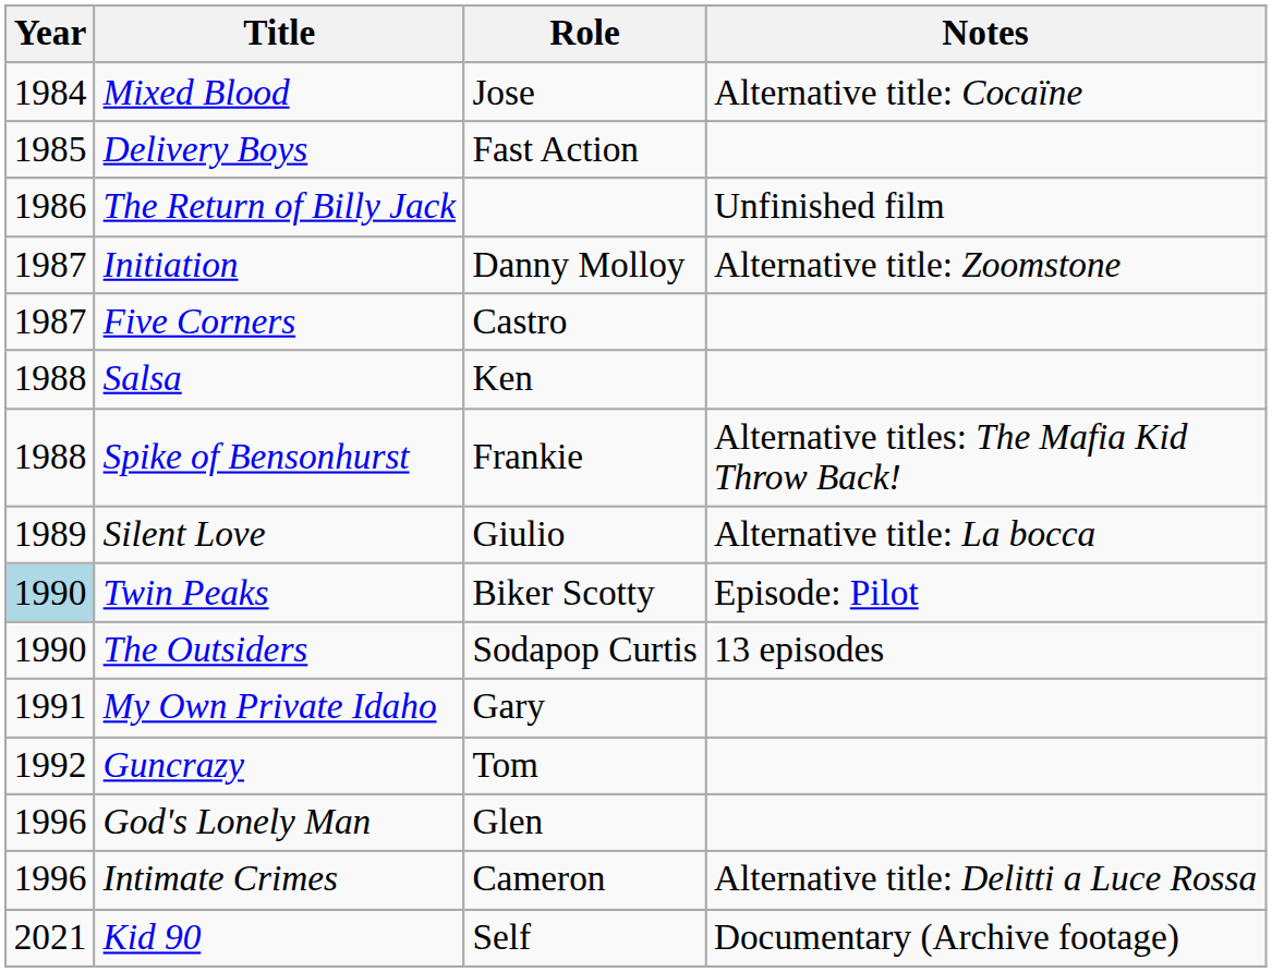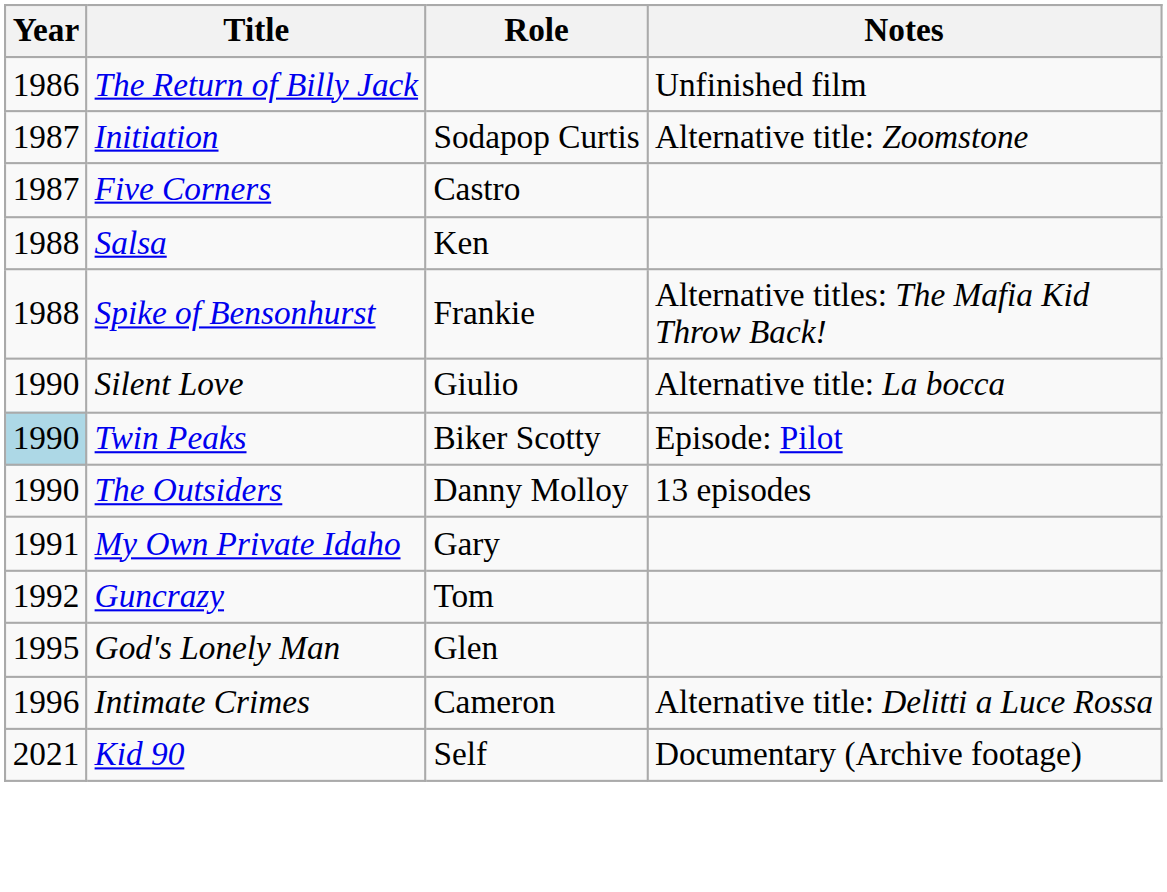- row: 1984 | Mixed Blood | Jose | Alternative title: Cocaïne
- row: 1985 | Delivery Boys | Fast Action
Initiation | Role: Danny Molloy -> Sodapop Curtis
Silent Love | Year: 1989 -> 1990
The Outsiders | Role: Sodapop Curtis -> Danny Molloy
God's Lonely Man | Year: 1996 -> 1995
